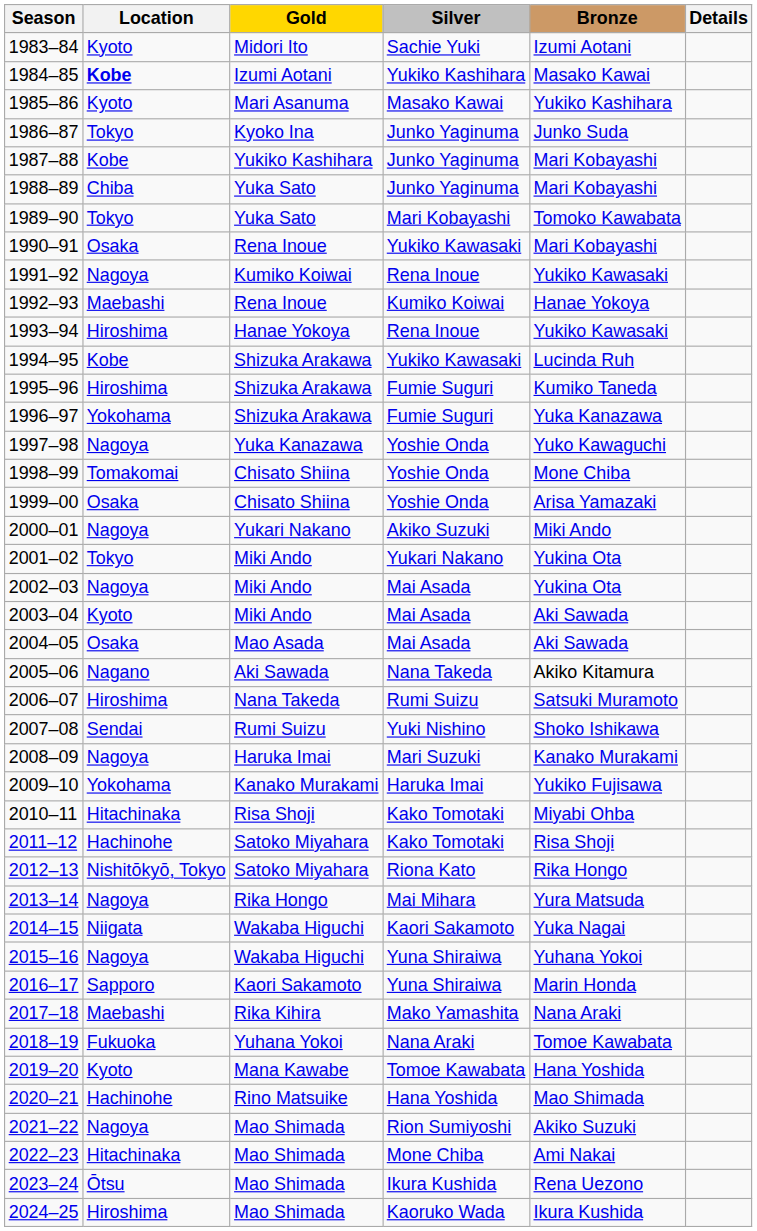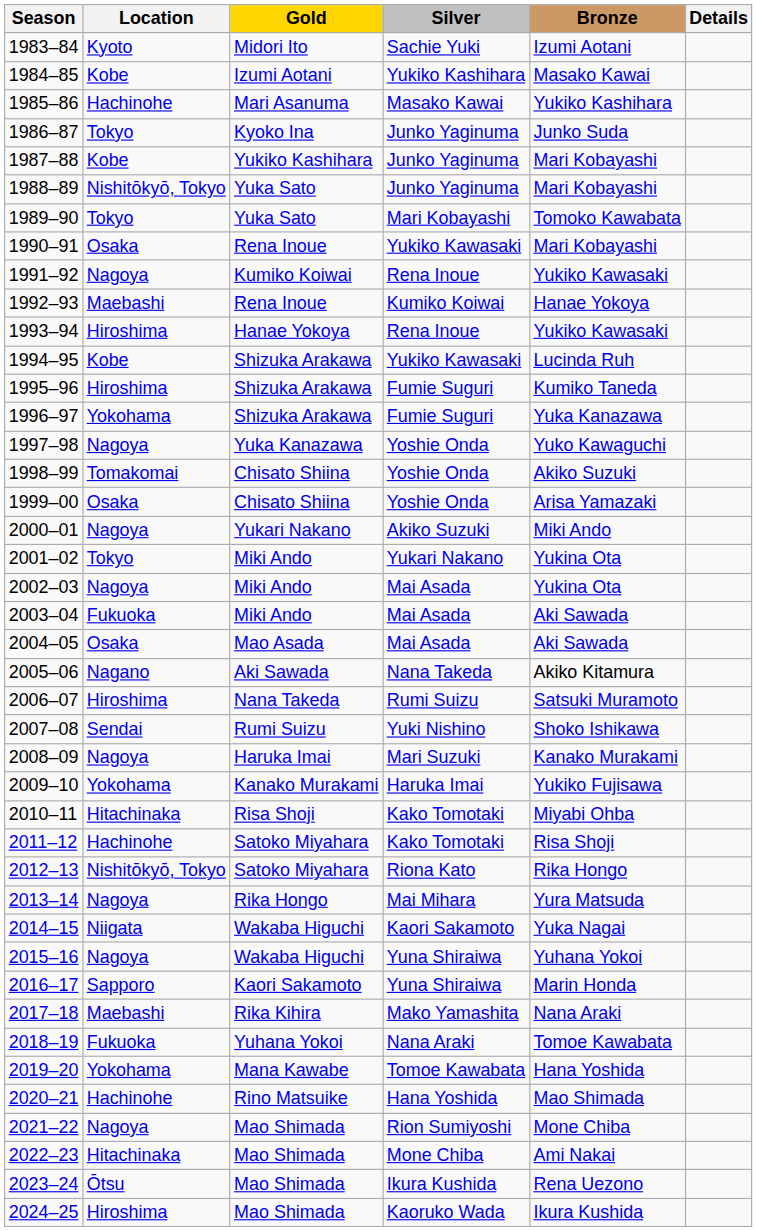1984–85 | Location: bold -> normal
1985–86 | Location: Kyoto -> Hachinohe
1988–89 | Location: Chiba -> Nishitōkyō, Tokyo
1998–99 | Bronze: Mone Chiba -> Akiko Suzuki
2003–04 | Location: Kyoto -> Fukuoka
2019–20 | Location: Kyoto -> Yokohama
2021–22 | Bronze: Akiko Suzuki -> Mone Chiba
